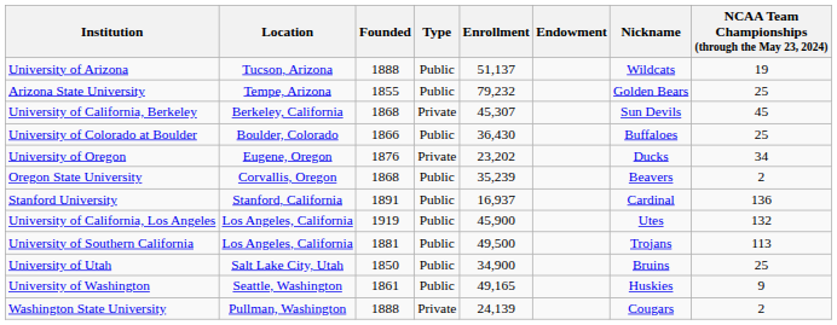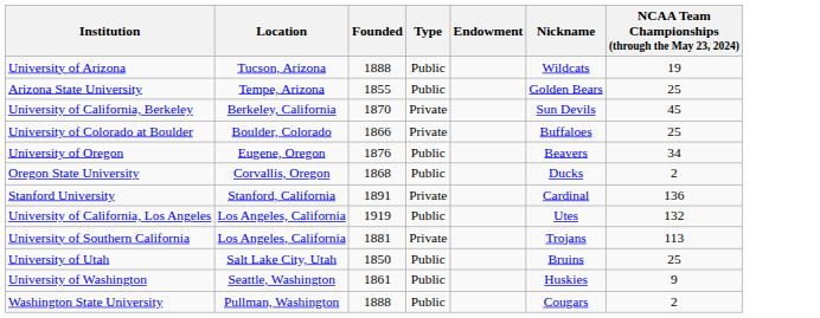- column: Enrollment | 51,137 | 79,232 | 45,307 | 36,430 | 23,202 | 35,239 | 16,937 | 45,900 | 49,500 | 34,900 | 49,165 | 24,139
University of California, Berkeley | Founded: 1868 -> 1870
University of Colorado at Boulder | Type: Public -> Private
University of Oregon | Type: Private -> Public
University of Oregon | Nickname: Ducks -> Beavers
Oregon State University | Nickname: Beavers -> Ducks
Stanford University | Type: Public -> Private
University of Southern California | Type: Public -> Private
Washington State University | Type: Private -> Public
